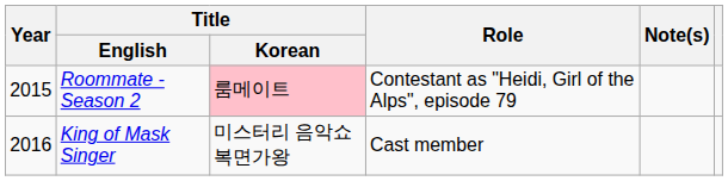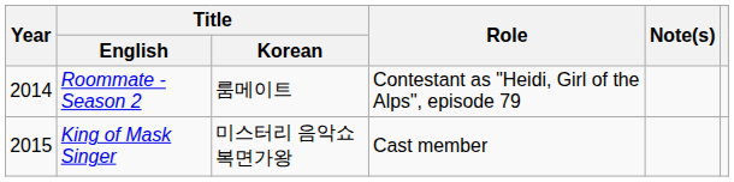Roommate - Season 2 | Year: 2015 -> 2014
Roommate - Season 2 | Title / Korean: pink background -> no background
King of Mask Singer | Year: 2016 -> 2015
